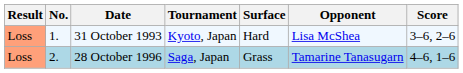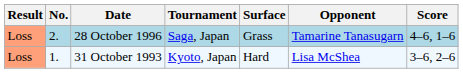rows swapped: 31 October 1993 <-> 28 October 1996
